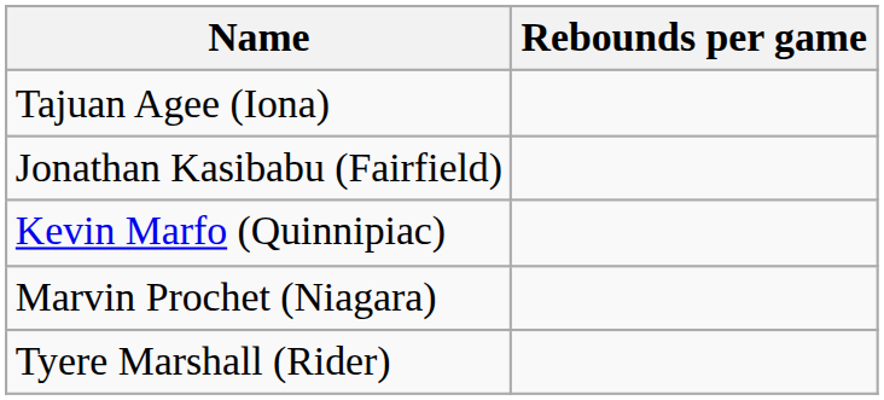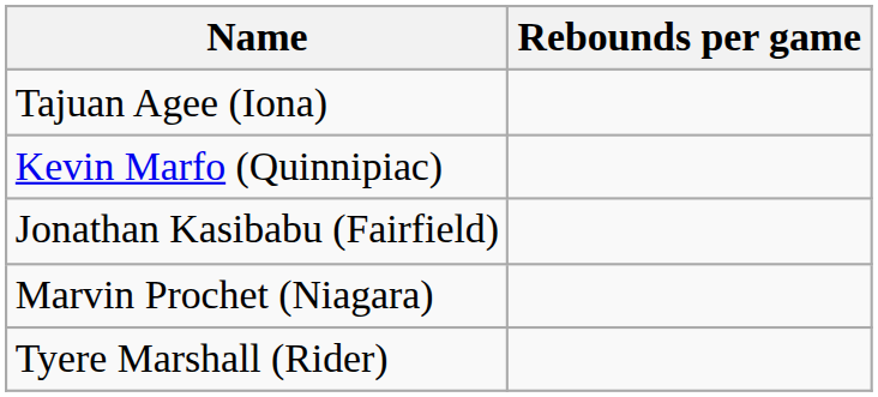rows swapped: Kevin Marfo (Quinnipiac) <-> Jonathan Kasibabu (Fairfield)
